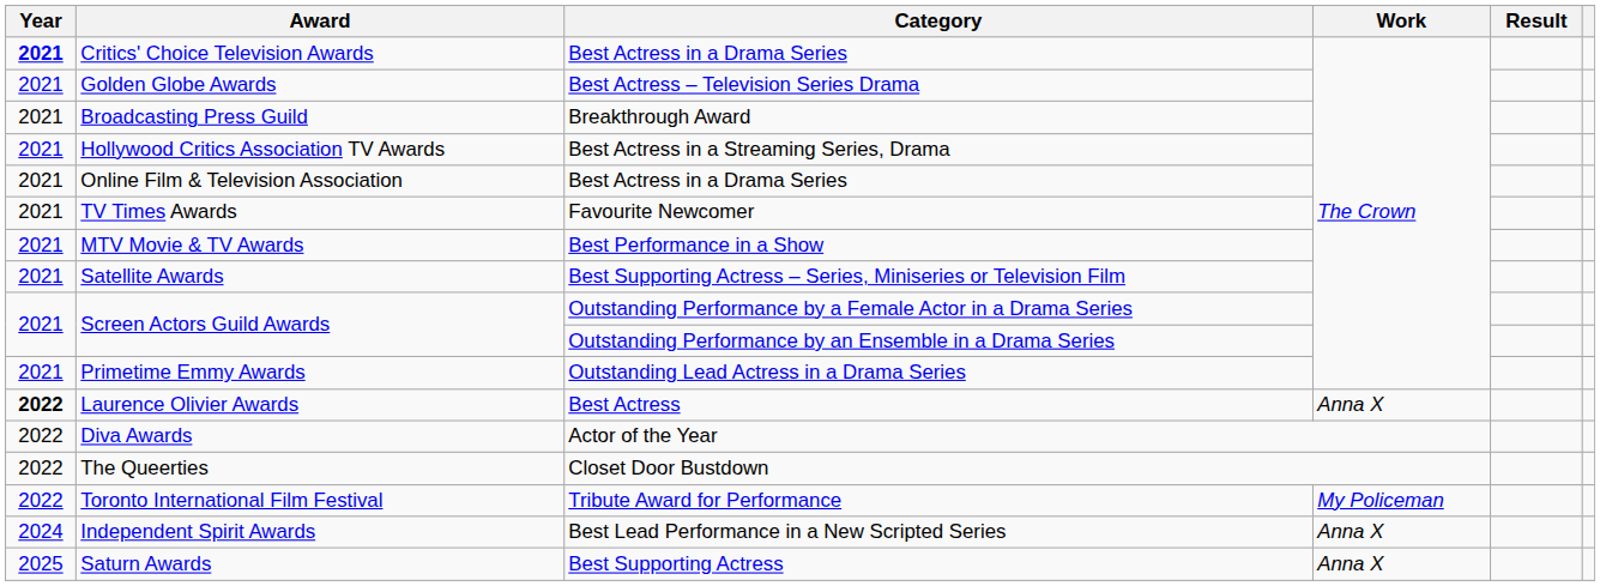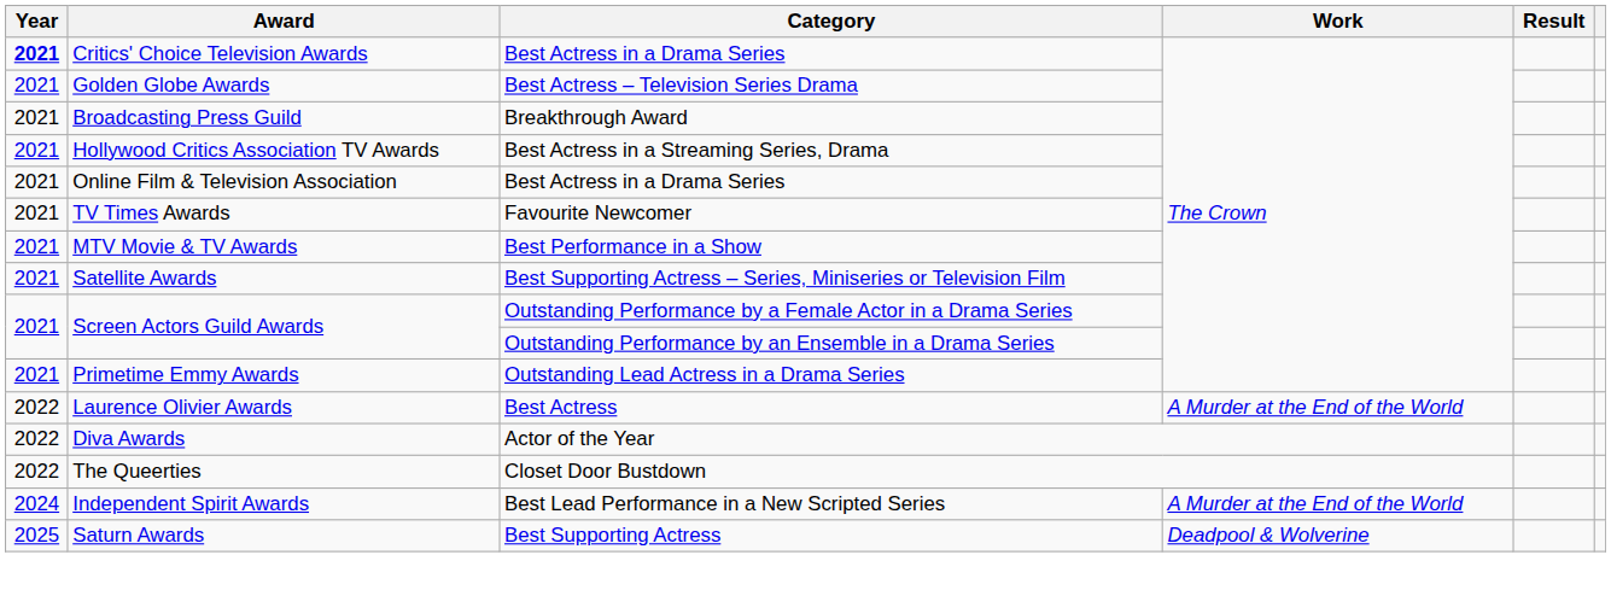Laurence Olivier Awards | Year: bold -> normal
Laurence Olivier Awards | Work: Anna X -> A Murder at the End of the World
- row: 2022 | Toronto International Film Festival | Tribute Award for Performance | My Policeman
Independent Spirit Awards | Work: Anna X -> A Murder at the End of the World
Saturn Awards | Work: Anna X -> Deadpool & Wolverine
